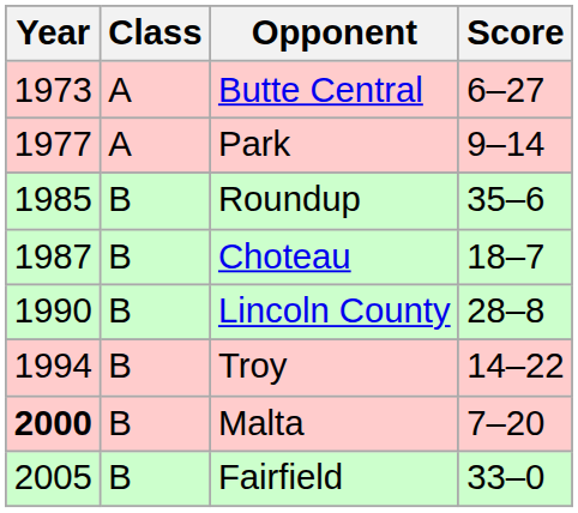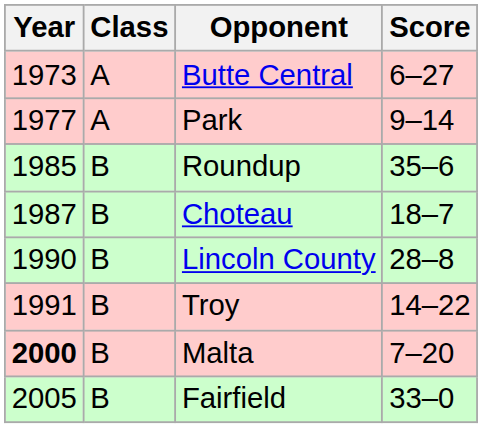Troy | Year: 1994 -> 1991
